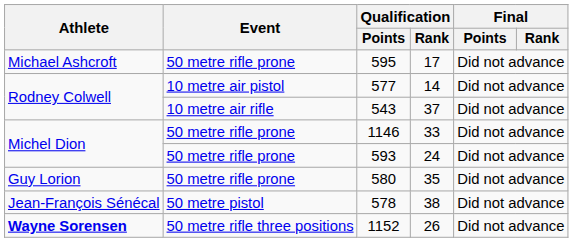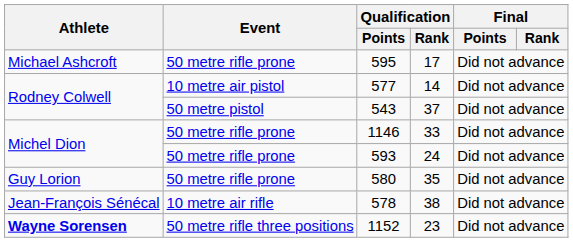543 | Event: 10 metre air rifle -> 50 metre pistol
578 | Event: 50 metre pistol -> 10 metre air rifle
1152 | Qualification / Rank: 26 -> 23
